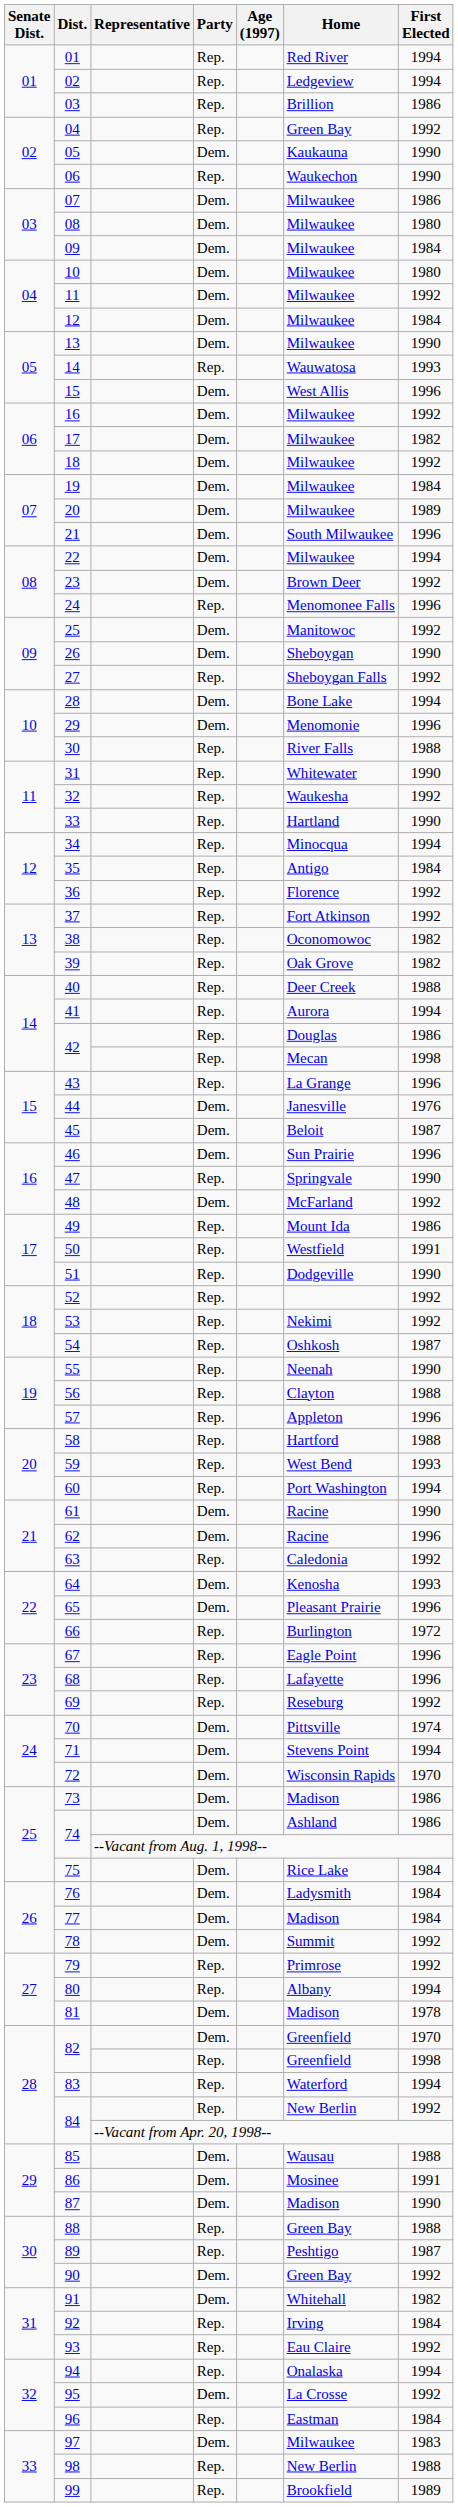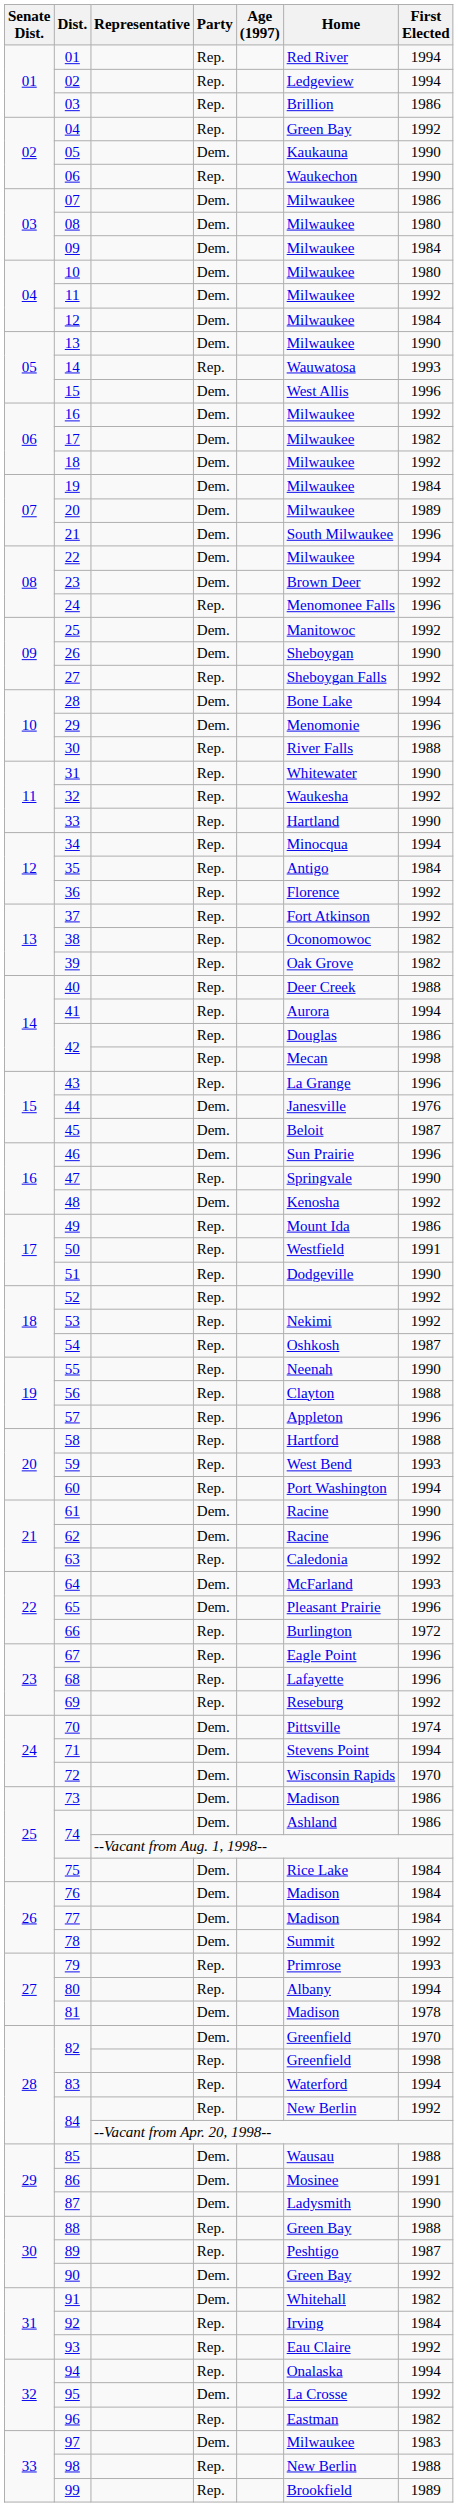48 | Home: McFarland -> Kenosha
64 | Home: Kenosha -> McFarland
76 | Home: Ladysmith -> Madison
79 | First Elected: 1992 -> 1993
87 | Home: Madison -> Ladysmith
96 | First Elected: 1984 -> 1982
